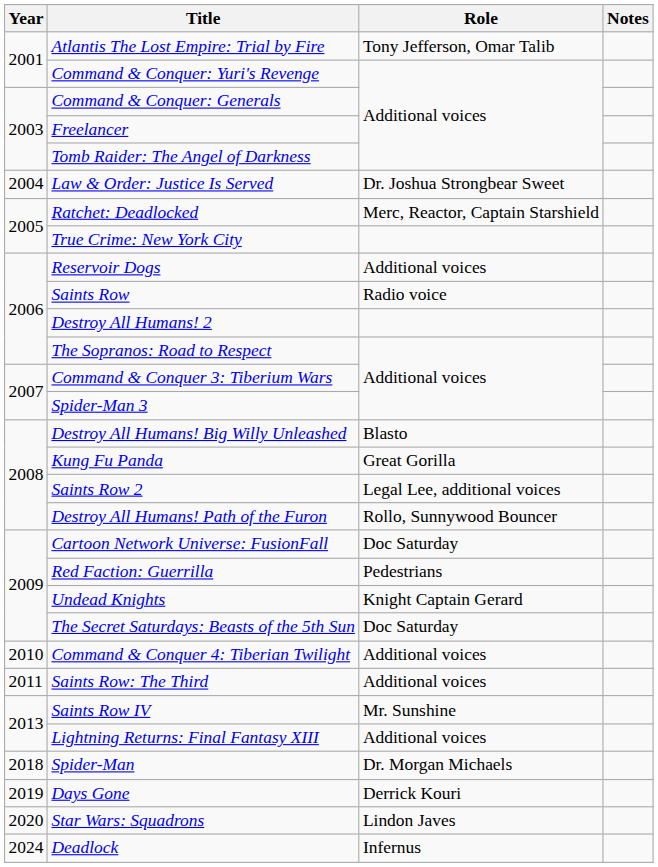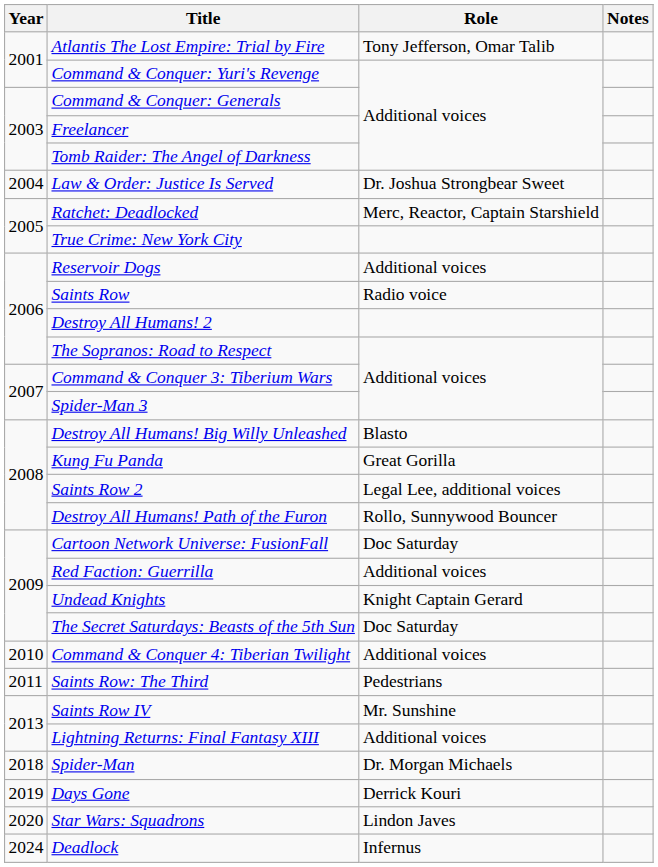Red Faction: Guerrilla | Role: Pedestrians -> Additional voices
Saints Row: The Third | Role: Additional voices -> Pedestrians
